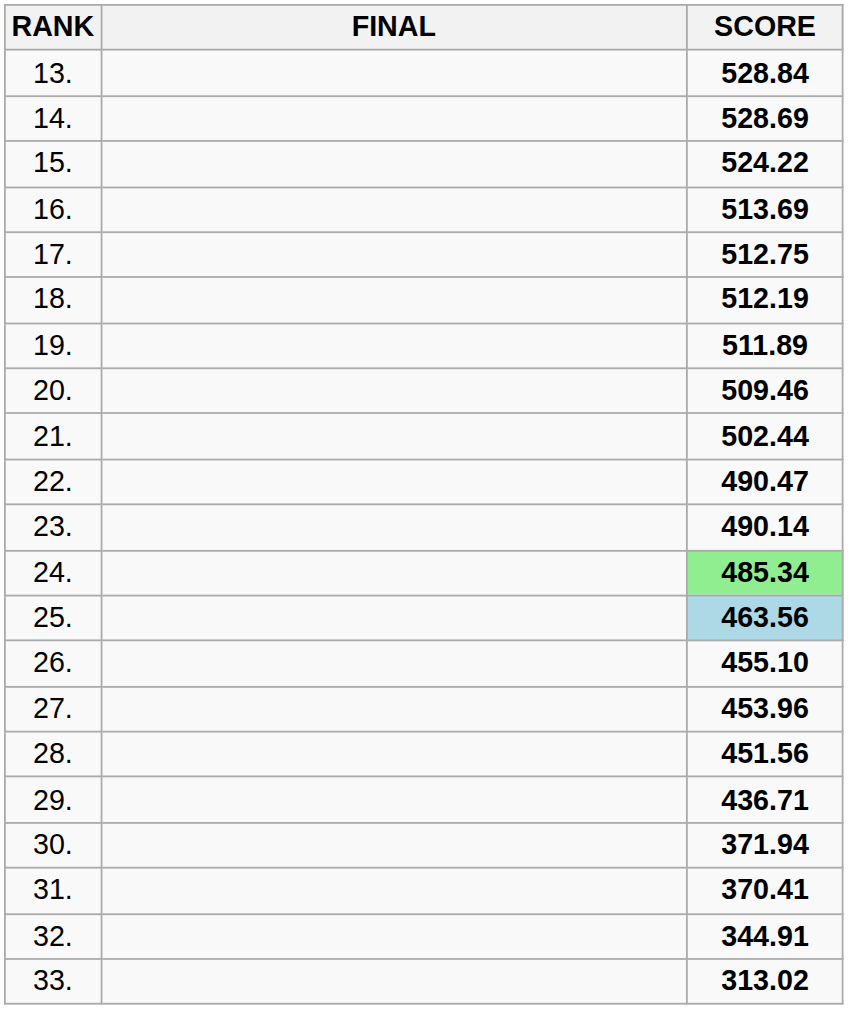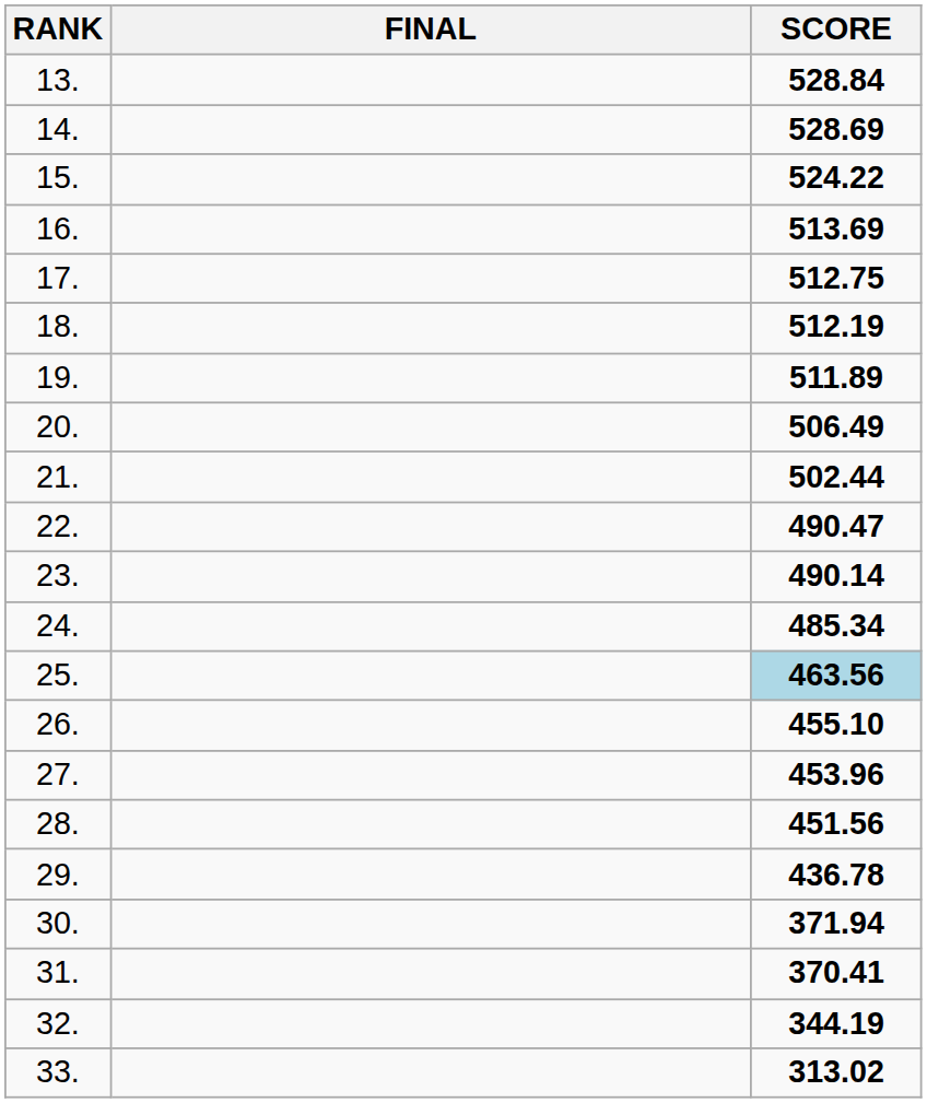20. | SCORE: 509.46 -> 506.49
24. | SCORE: lightgreen background -> no background
29. | SCORE: 436.71 -> 436.78
32. | SCORE: 344.91 -> 344.19
